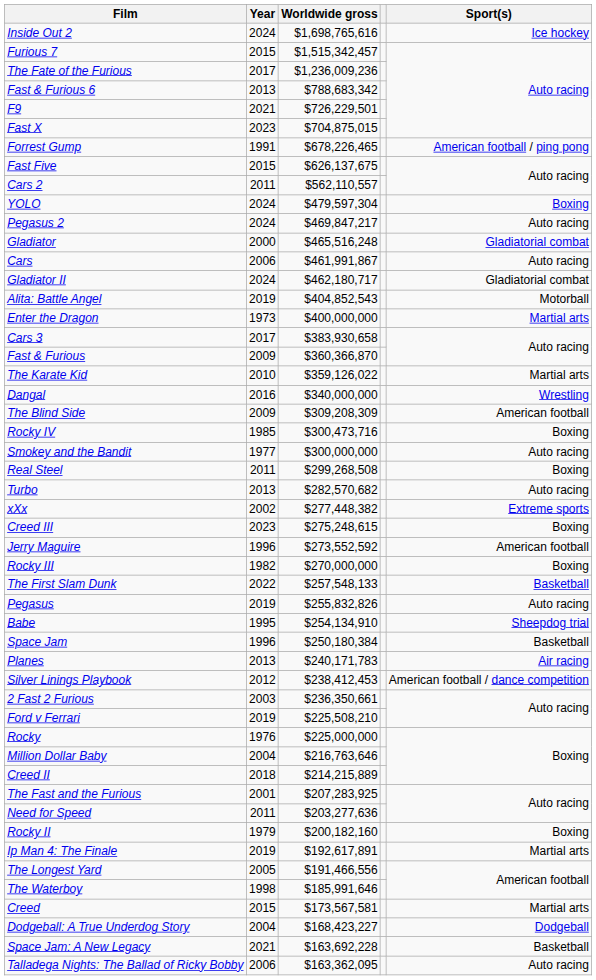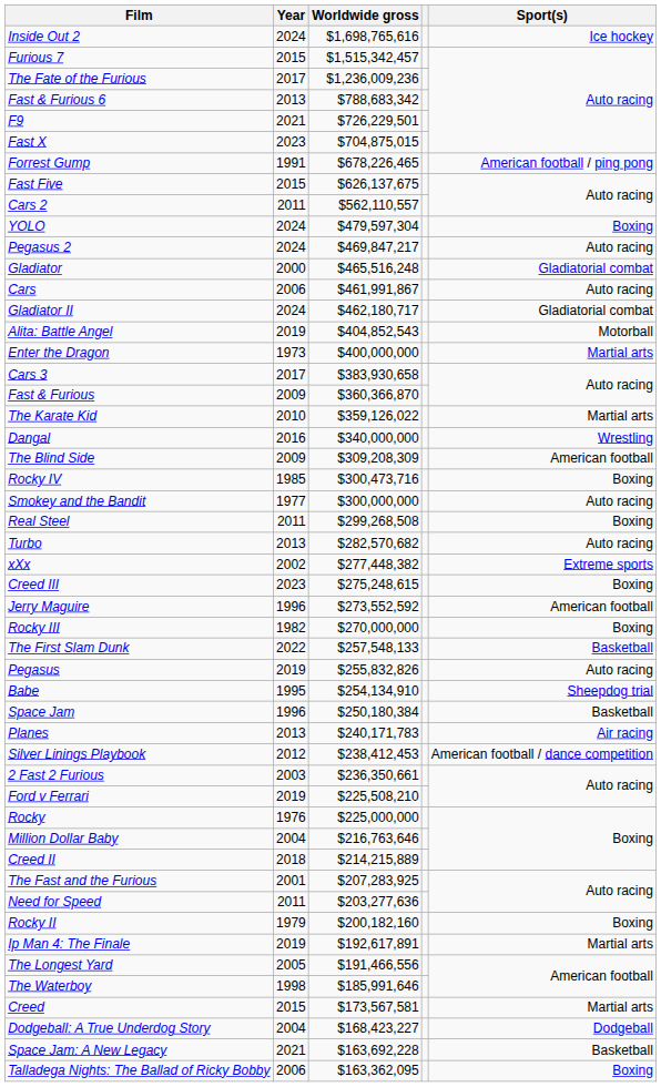Talladega Nights: The Ballad of Ricky Bobby | Sport(s): Auto racing -> Boxing
